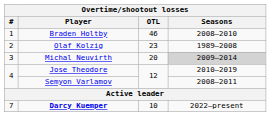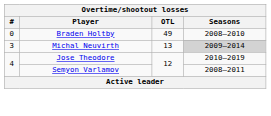Braden Holtby | #: 1 -> 0
Braden Holtby | OTL: 46 -> 49
- row: 2 | Olaf Kolzig | 23 | 1989–2008
Michal Neuvirth | OTL: 20 -> 13
- row: 7 | Darcy Kuemper | 10 | 2022–present
